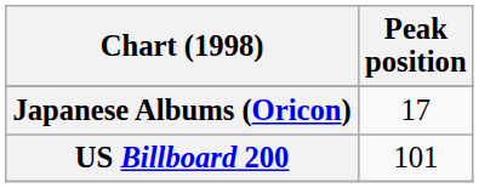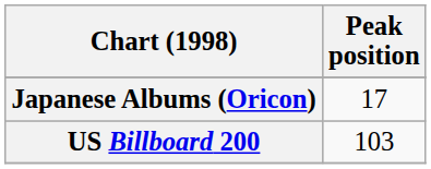US Billboard 200 | Peak position: 101 -> 103
